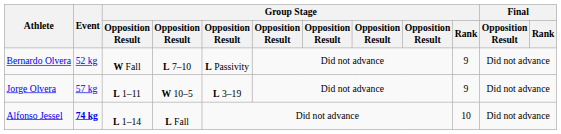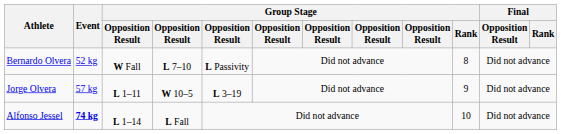Bernardo Olvera | Group Stage / Rank: 9 -> 8
